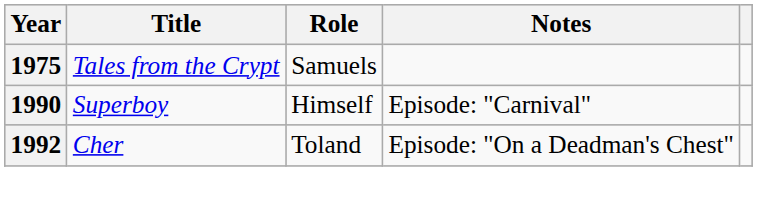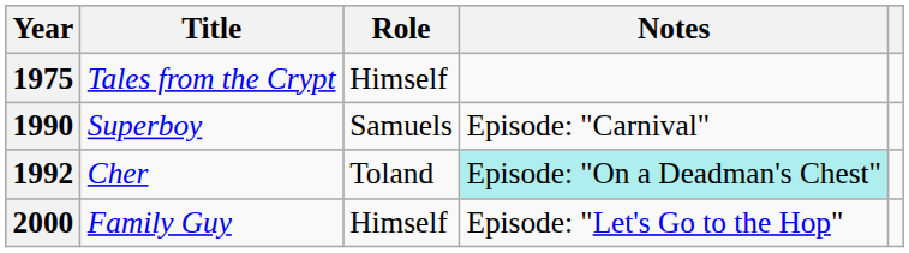1975 | Role: Samuels -> Himself
1990 | Role: Himself -> Samuels
1992 | Notes: no background -> paleturquoise background
+ row: 2000 | Family Guy | Himself | Episode: "Let's Go to the Hop"
